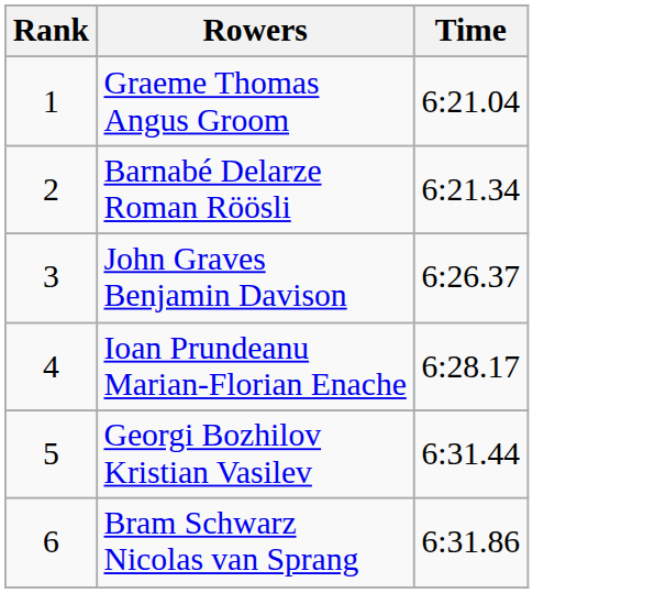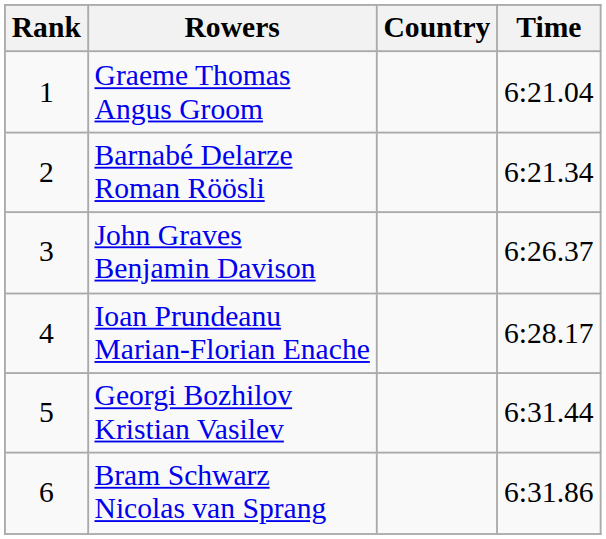+ column: Country
